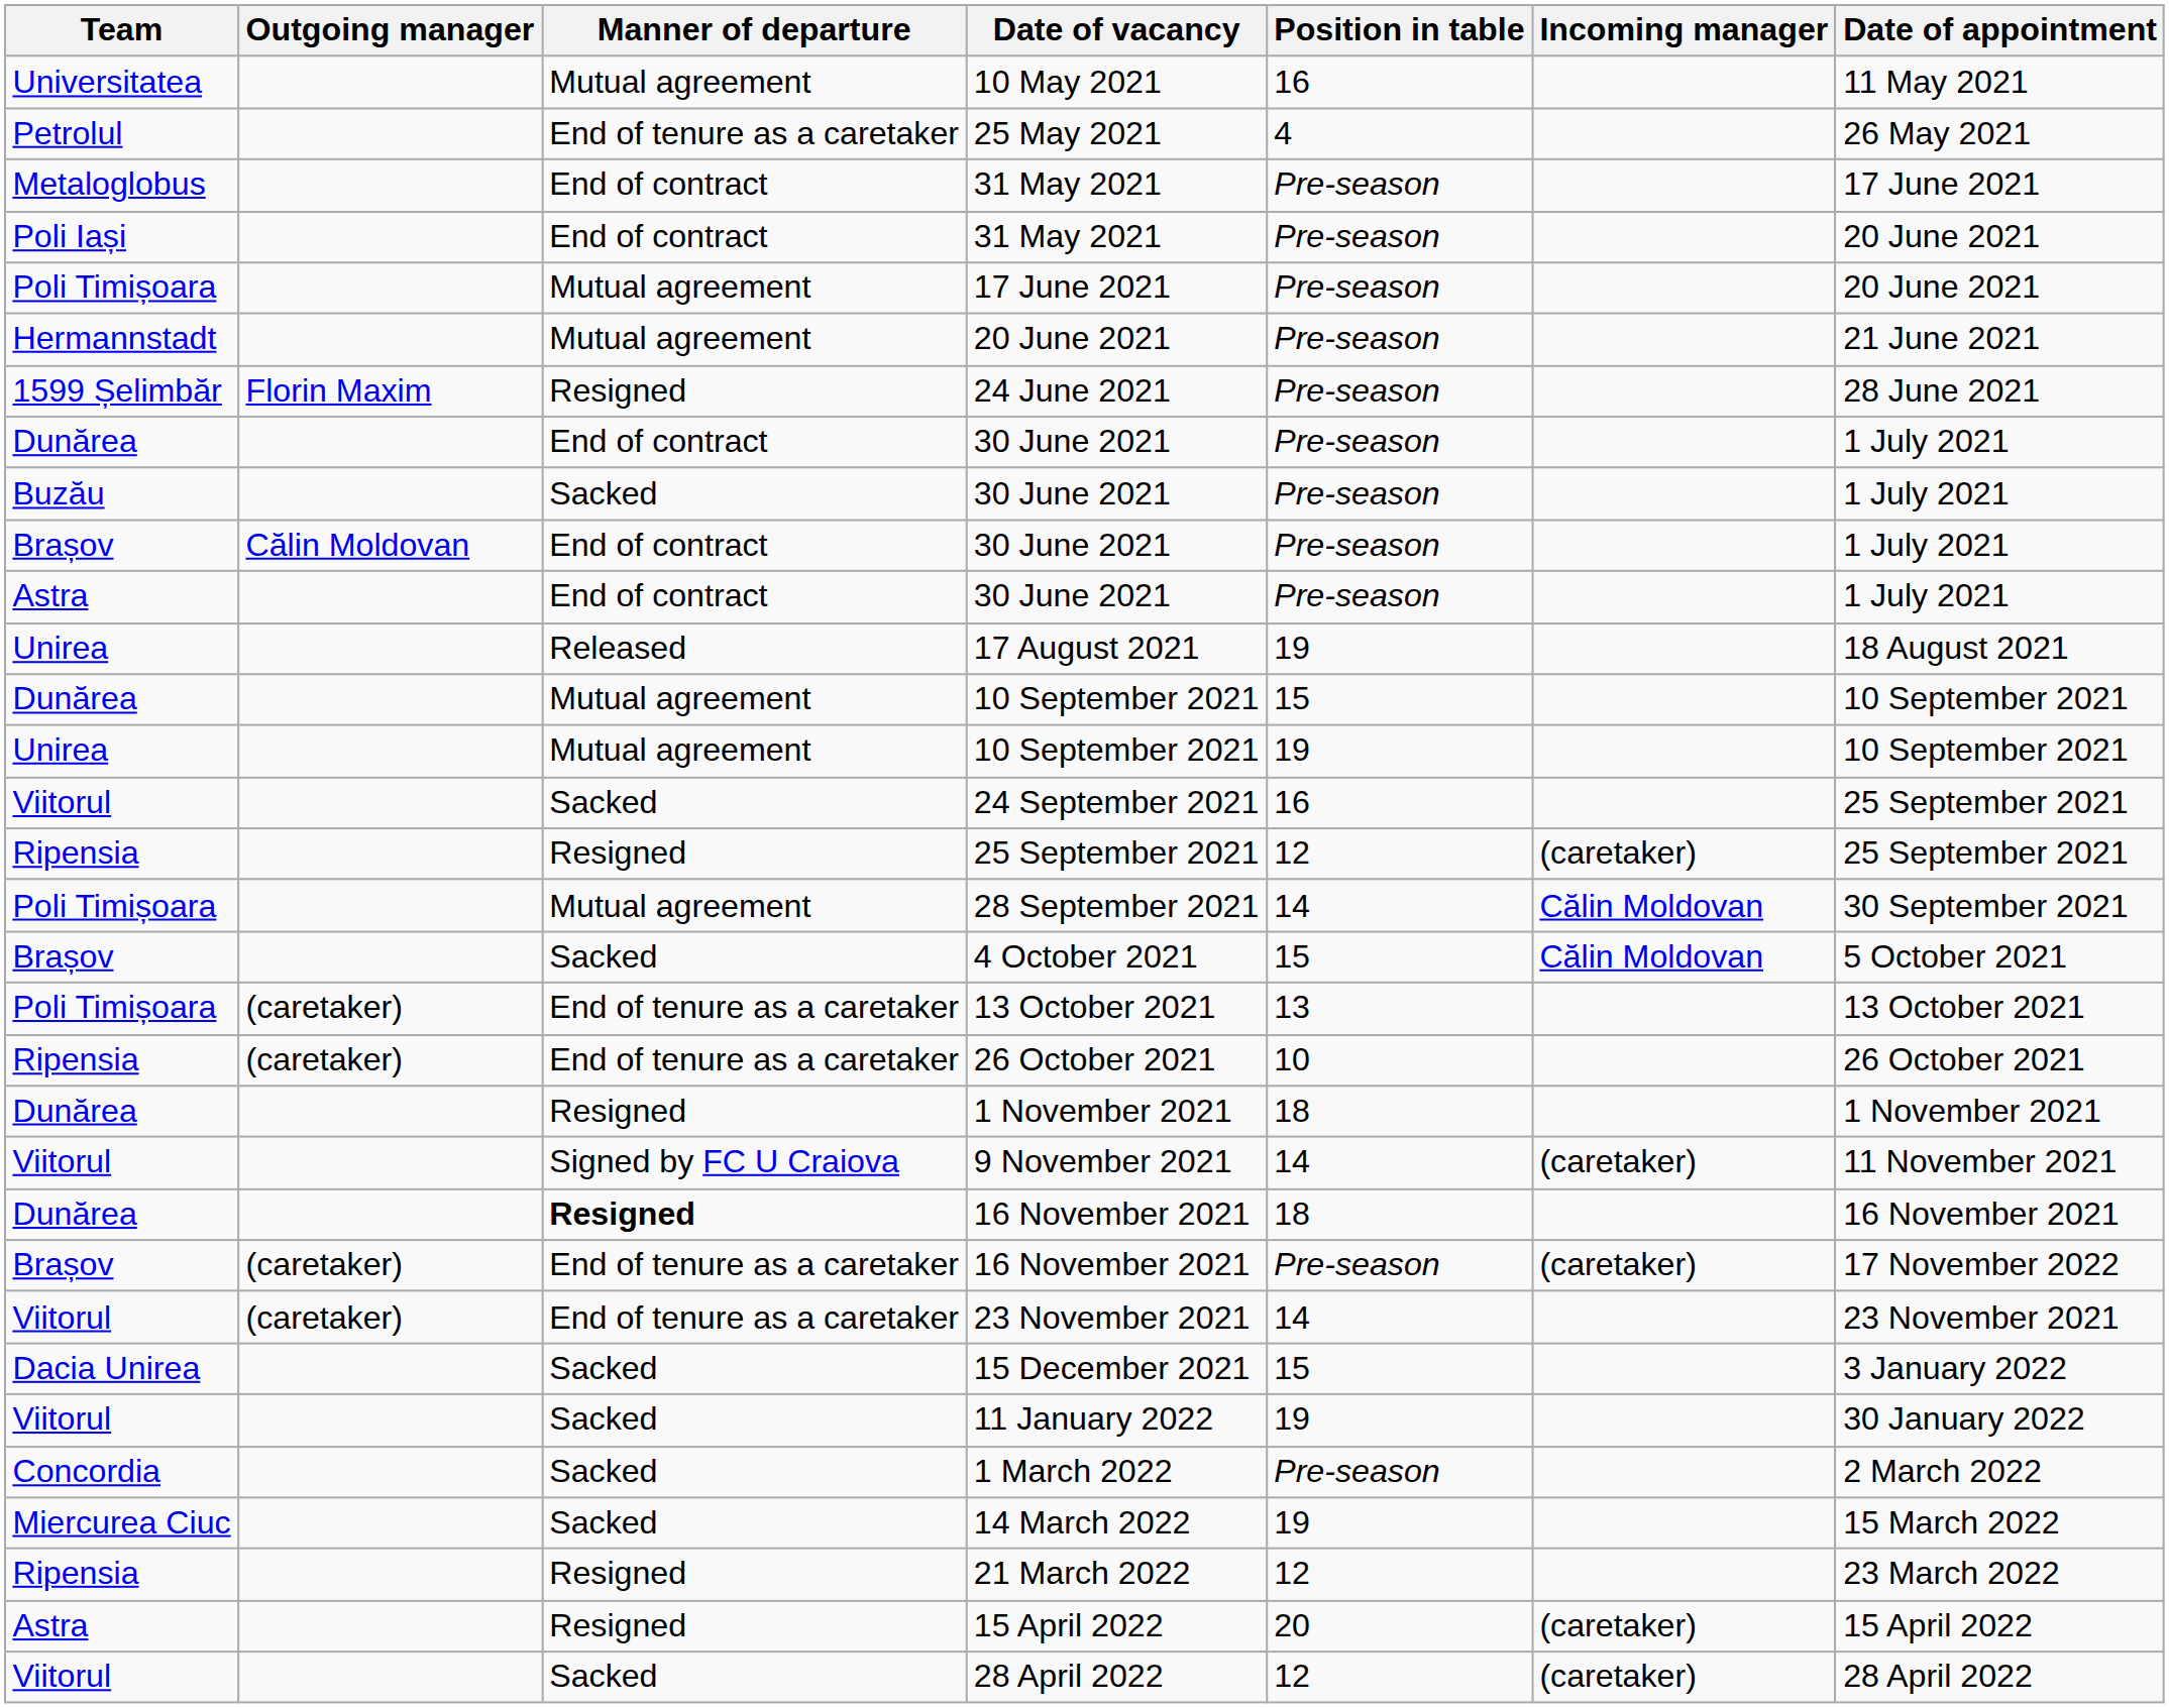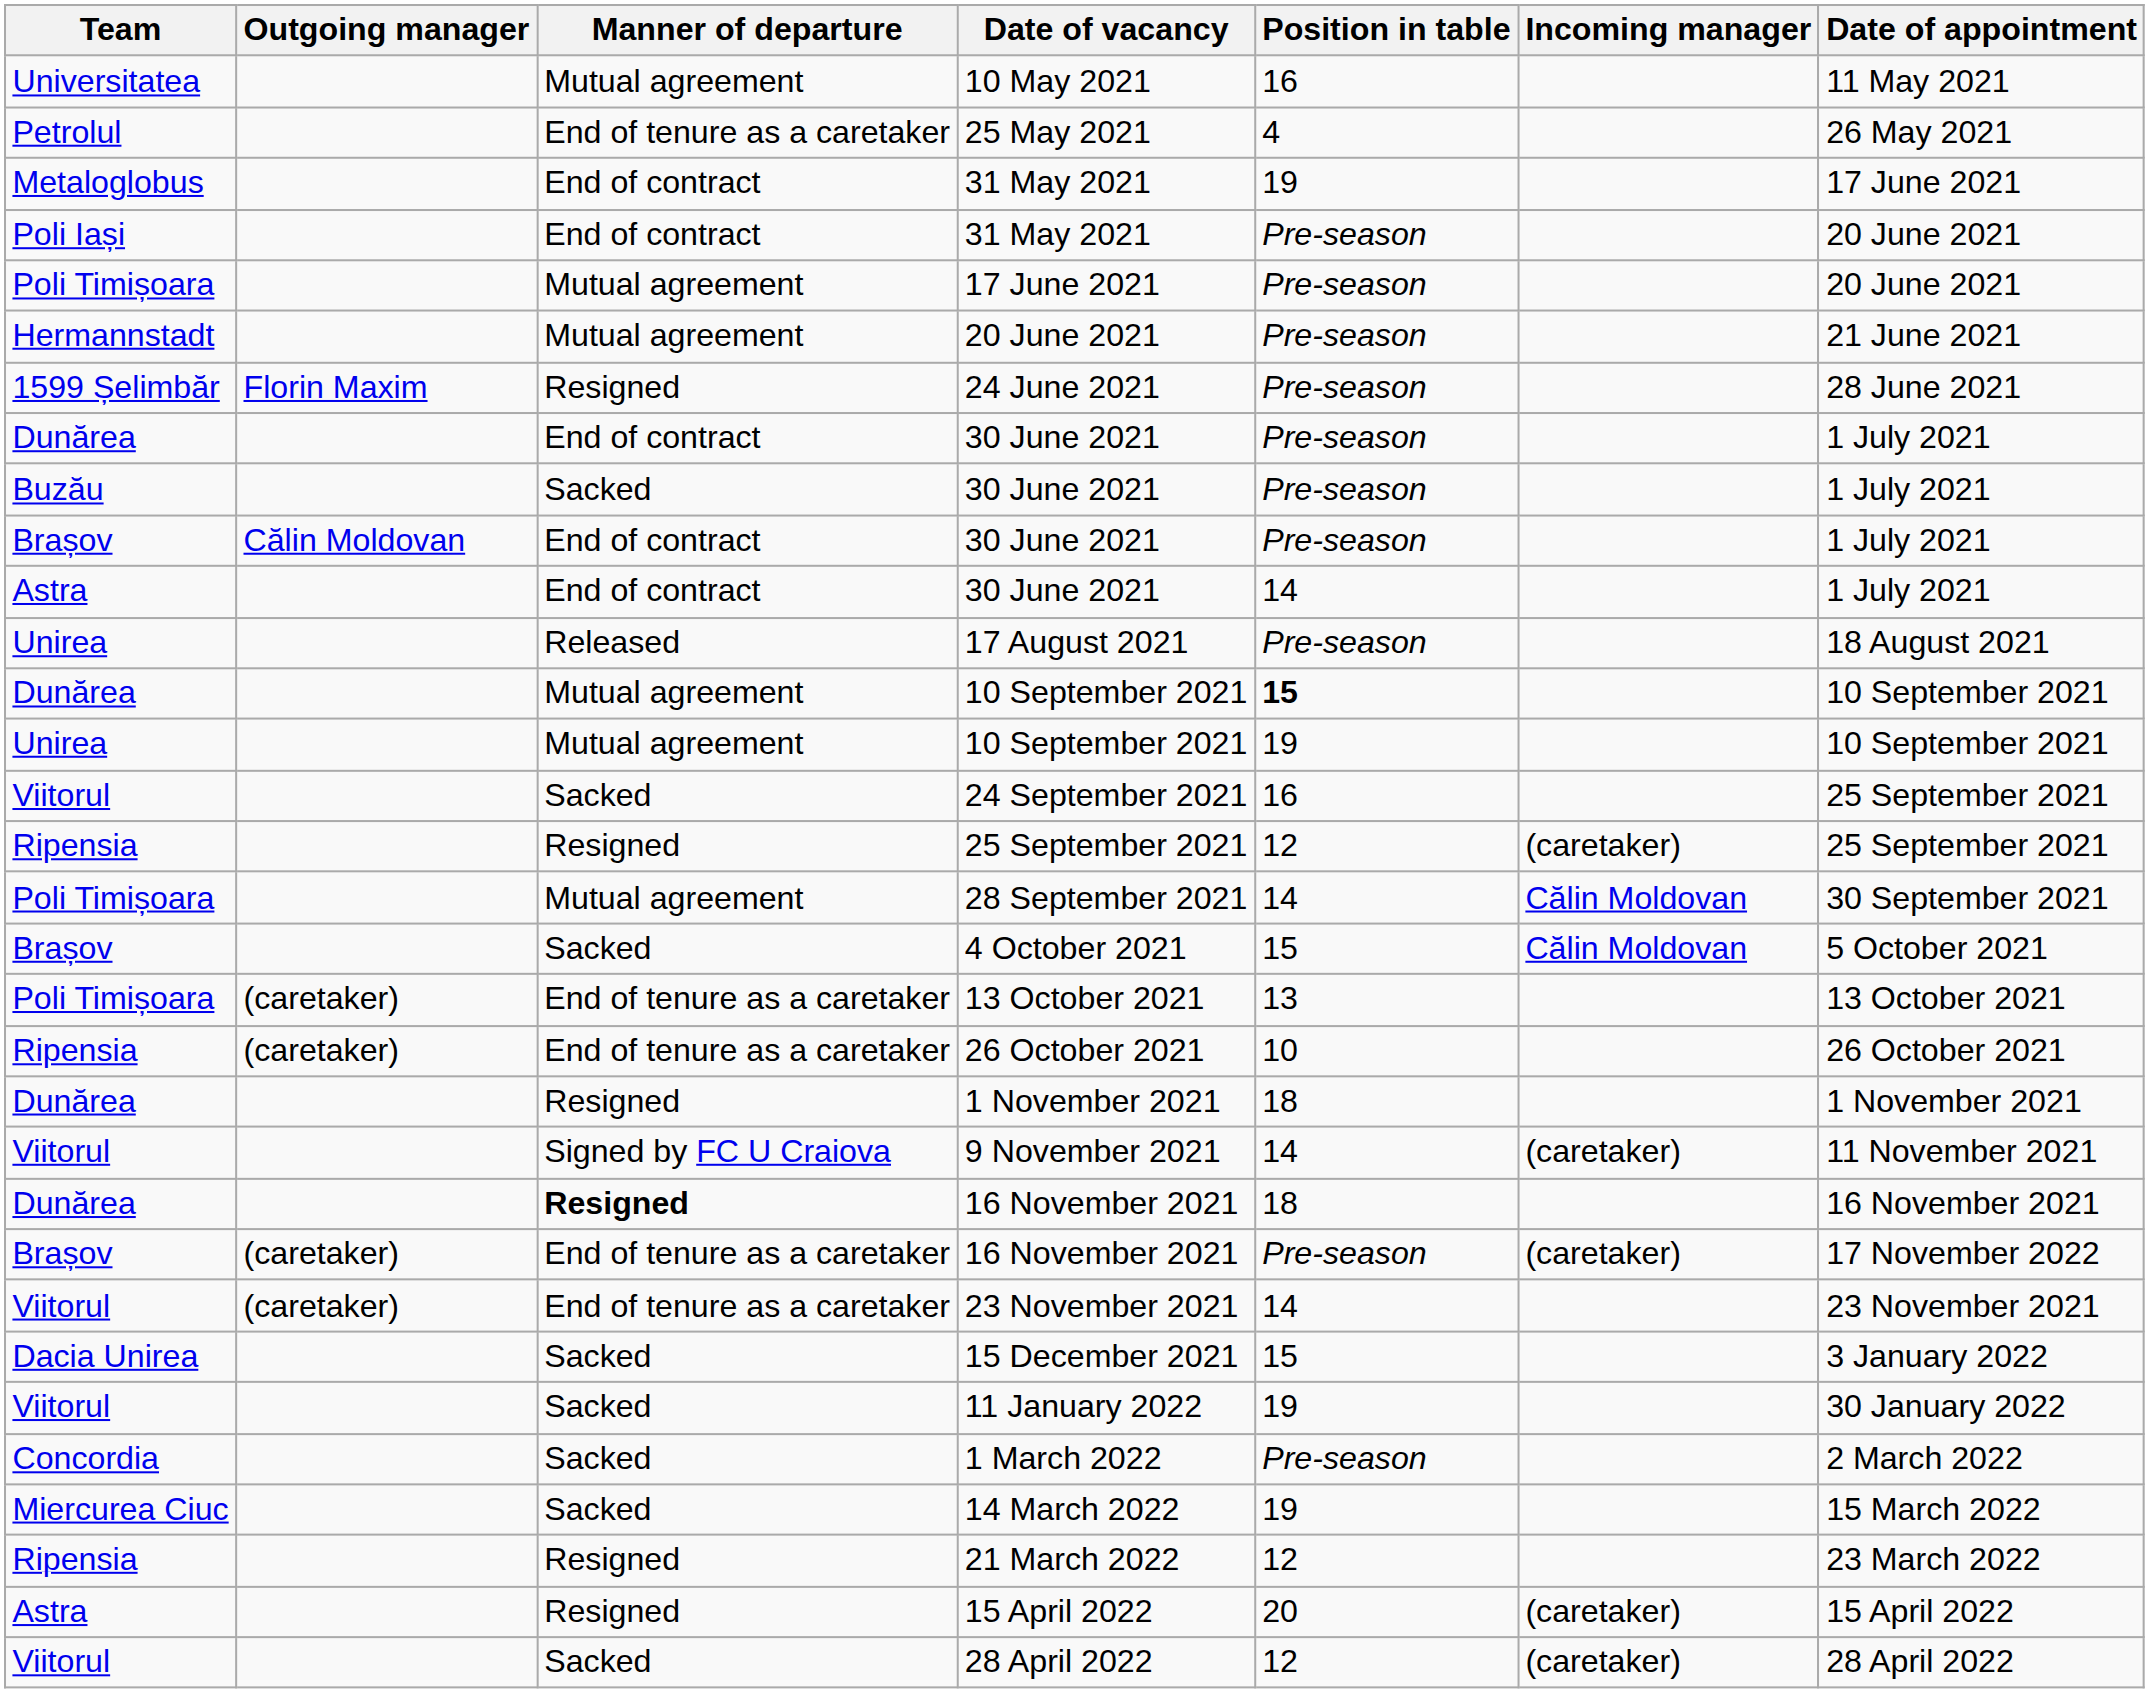Metaloglobus / 31 May 2021 | Position in table: Pre-season -> 19
Astra / 30 June 2021 | Position in table: Pre-season -> 14
17 August 2021 | Position in table: 19 -> Pre-season
Dunărea / 10 September 2021 | Position in table: normal -> bold
